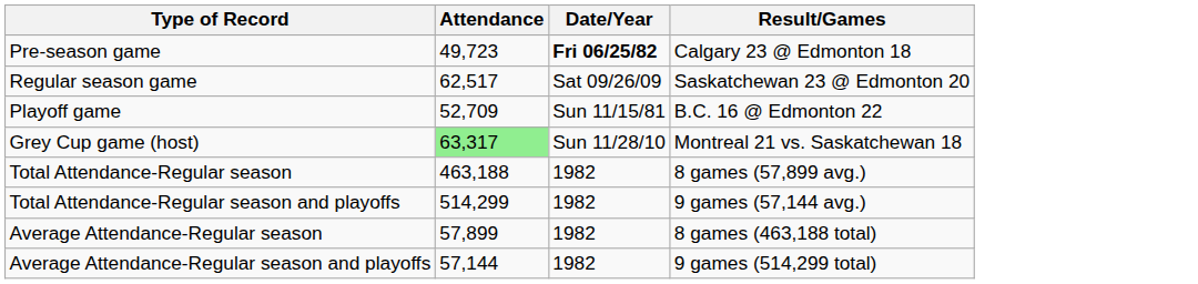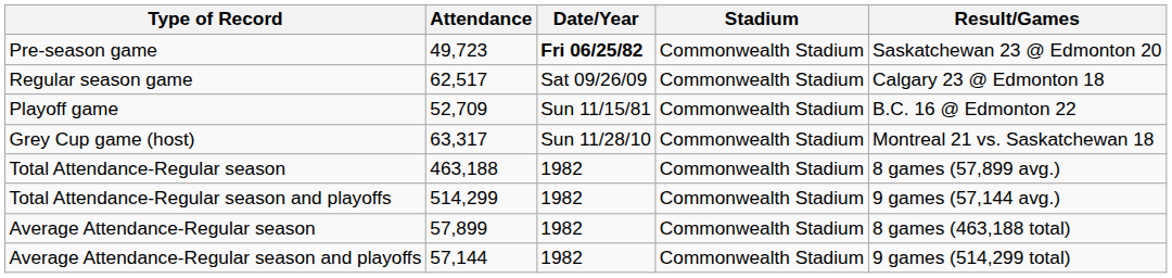+ column: Stadium | Commonwealth Stadium | Commonwealth Stadium | Commonwealth Stadium | Commonwealth Stadium | Commonwealth Stadium | Commonwealth Stadium | Commonwealth Stadium | Commonwealth Stadium
Pre-season game | Result/Games: Calgary 23 @ Edmonton 18 -> Saskatchewan 23 @ Edmonton 20
Regular season game | Result/Games: Saskatchewan 23 @ Edmonton 20 -> Calgary 23 @ Edmonton 18
Grey Cup game (host) | Attendance: lightgreen background -> no background
